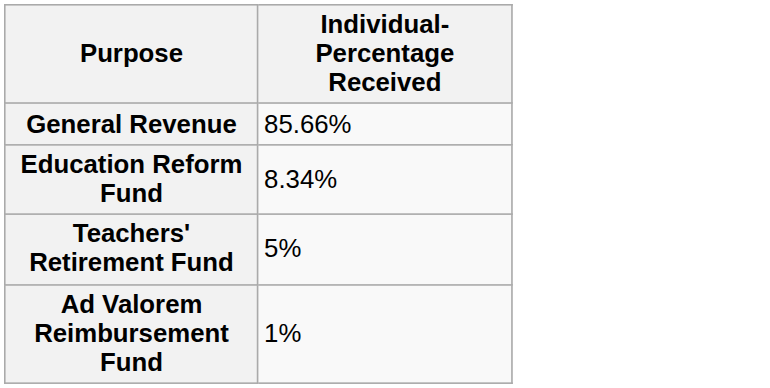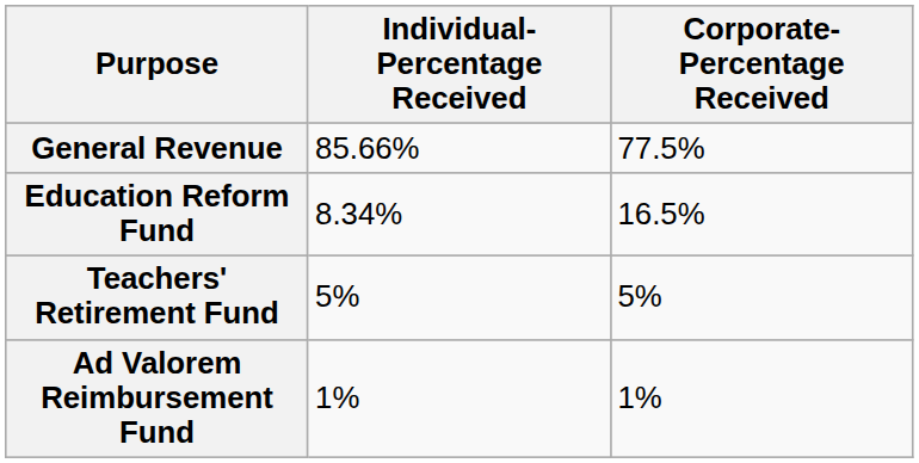+ column: Corporate-Percentage Received | 77.5% | 16.5% | 5% | 1%
